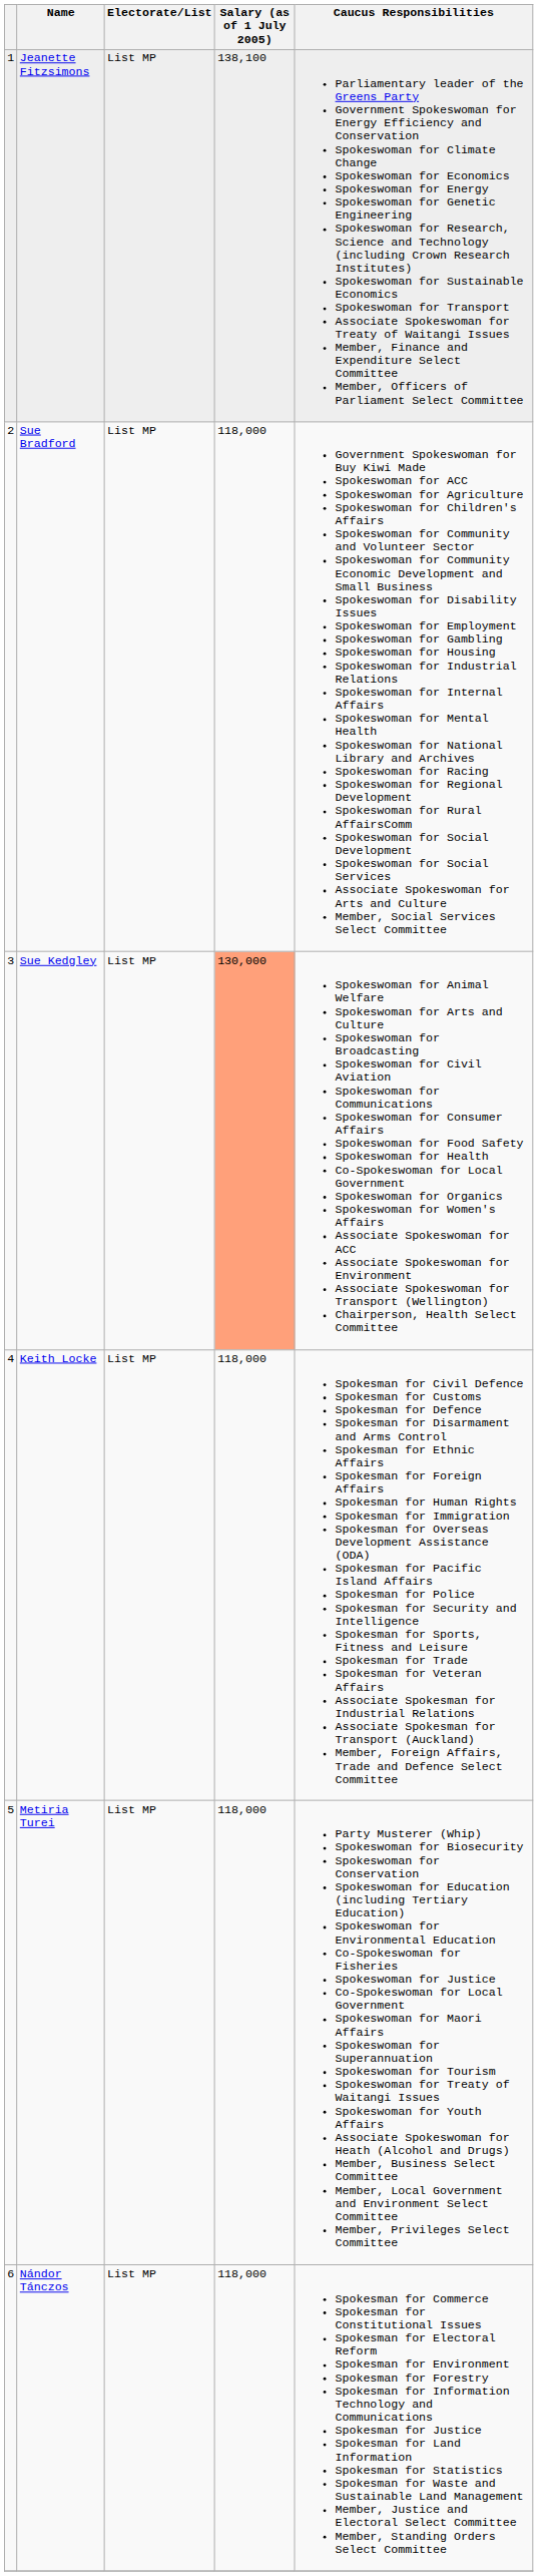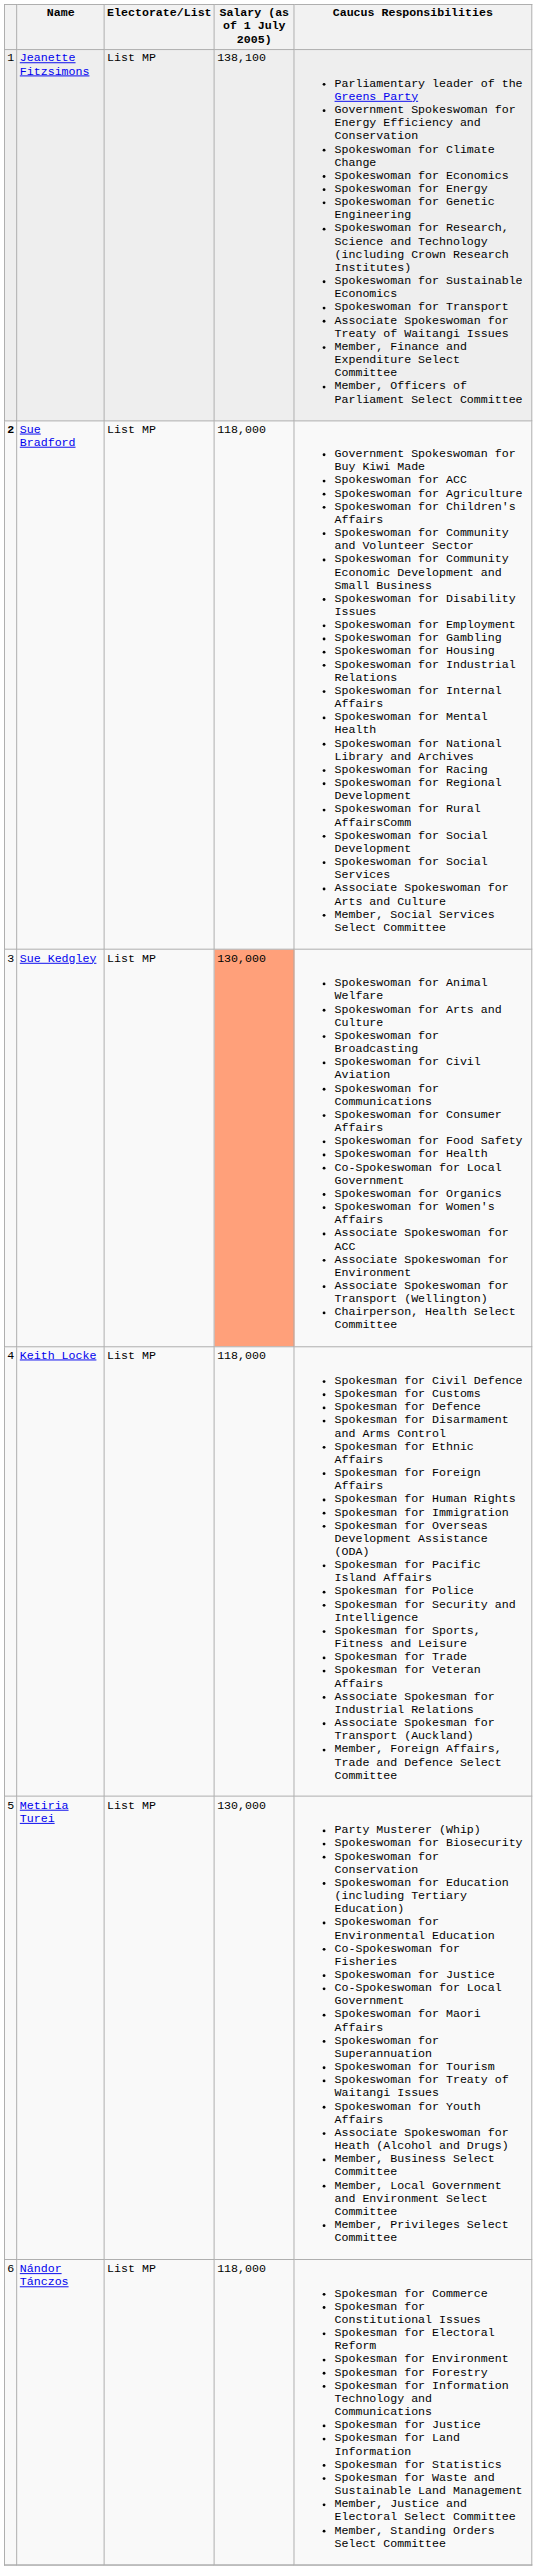Sue Bradford | column 1: normal -> bold
Metiria Turei | Salary (as of 1 July 2005): 118,000 -> 130,000
